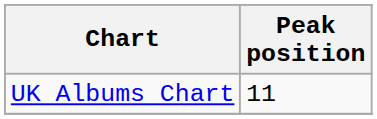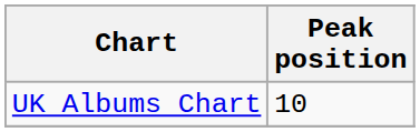UK Albums Chart | Peak position: 11 -> 10
